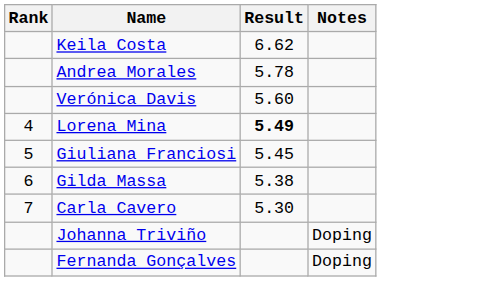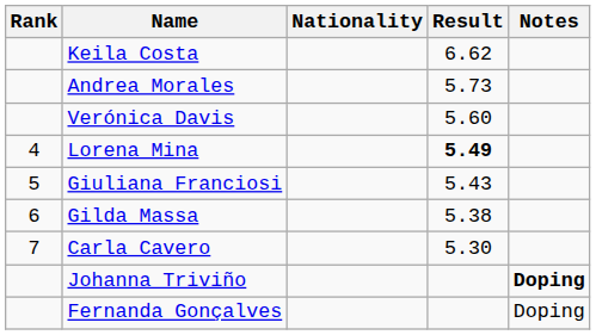+ column: Nationality
Andrea Morales | Result: 5.78 -> 5.73
Giuliana Franciosi | Result: 5.45 -> 5.43
Johanna Triviño | Notes: normal -> bold
